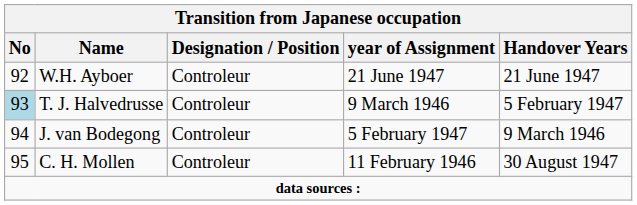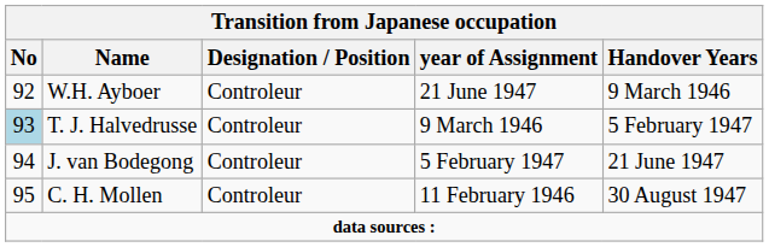W.H. Ayboer | Handover Years: 21 June 1947 -> 9 March 1946
J. van Bodegong | Handover Years: 9 March 1946 -> 21 June 1947
